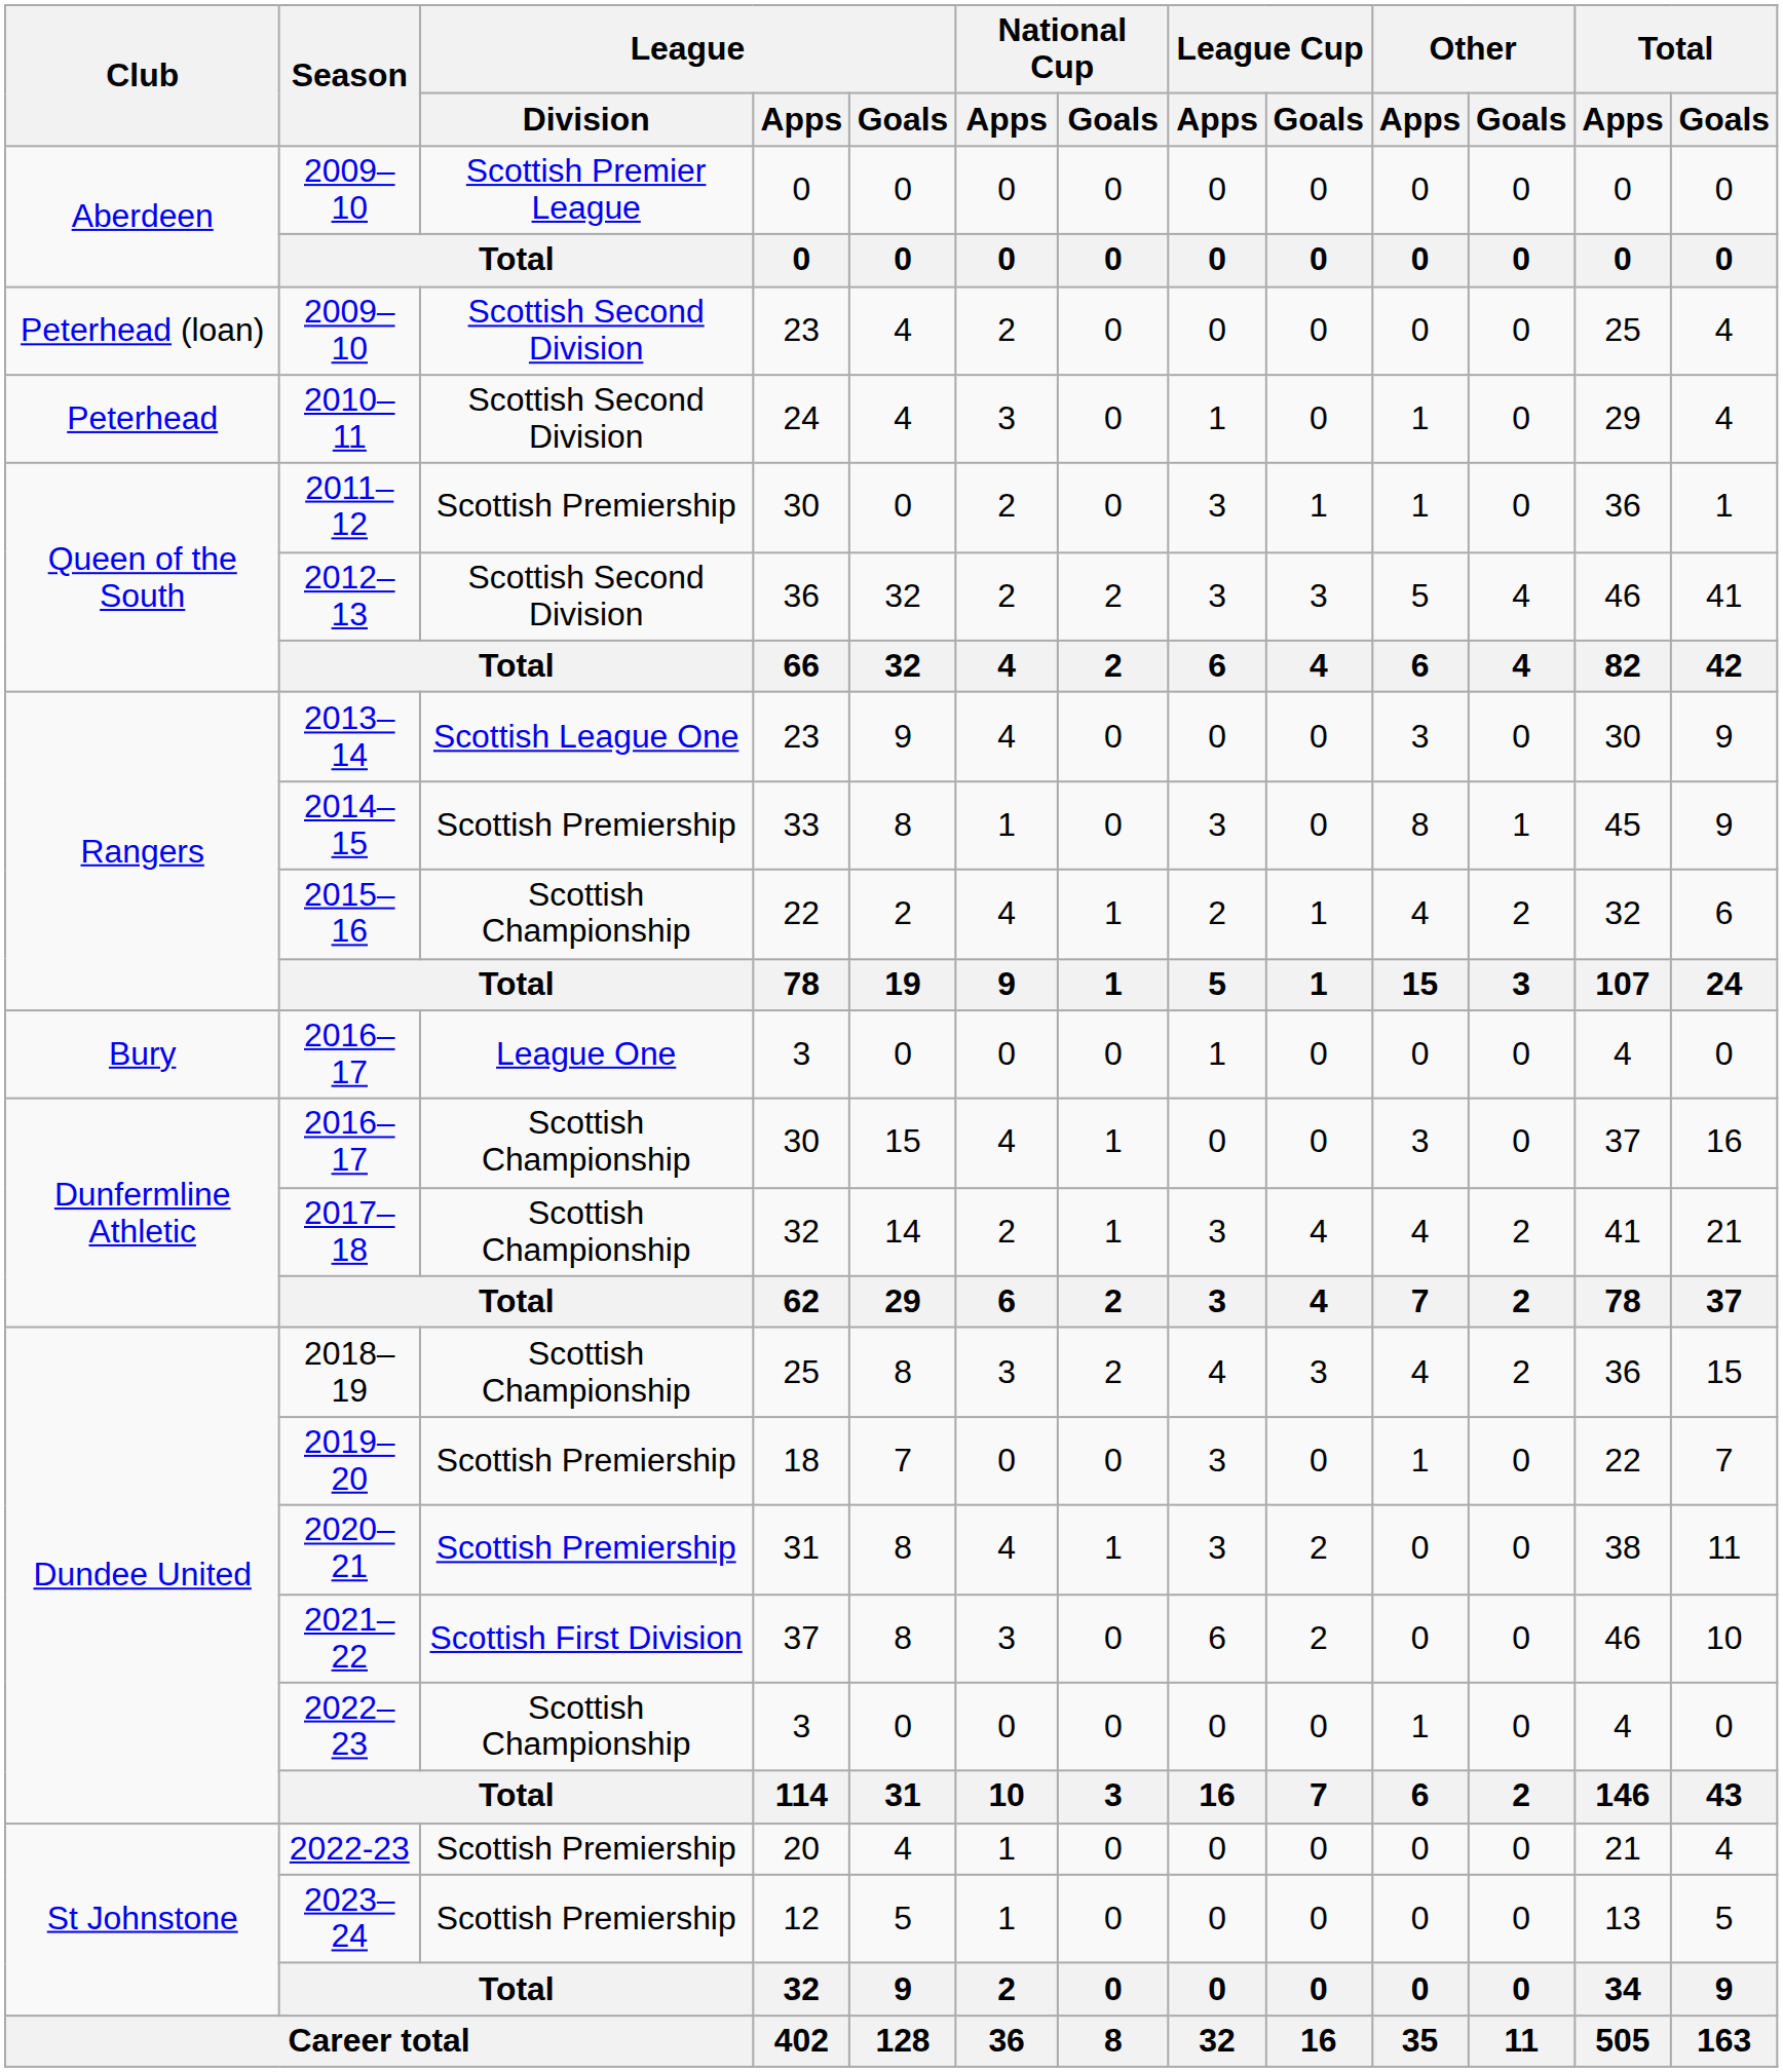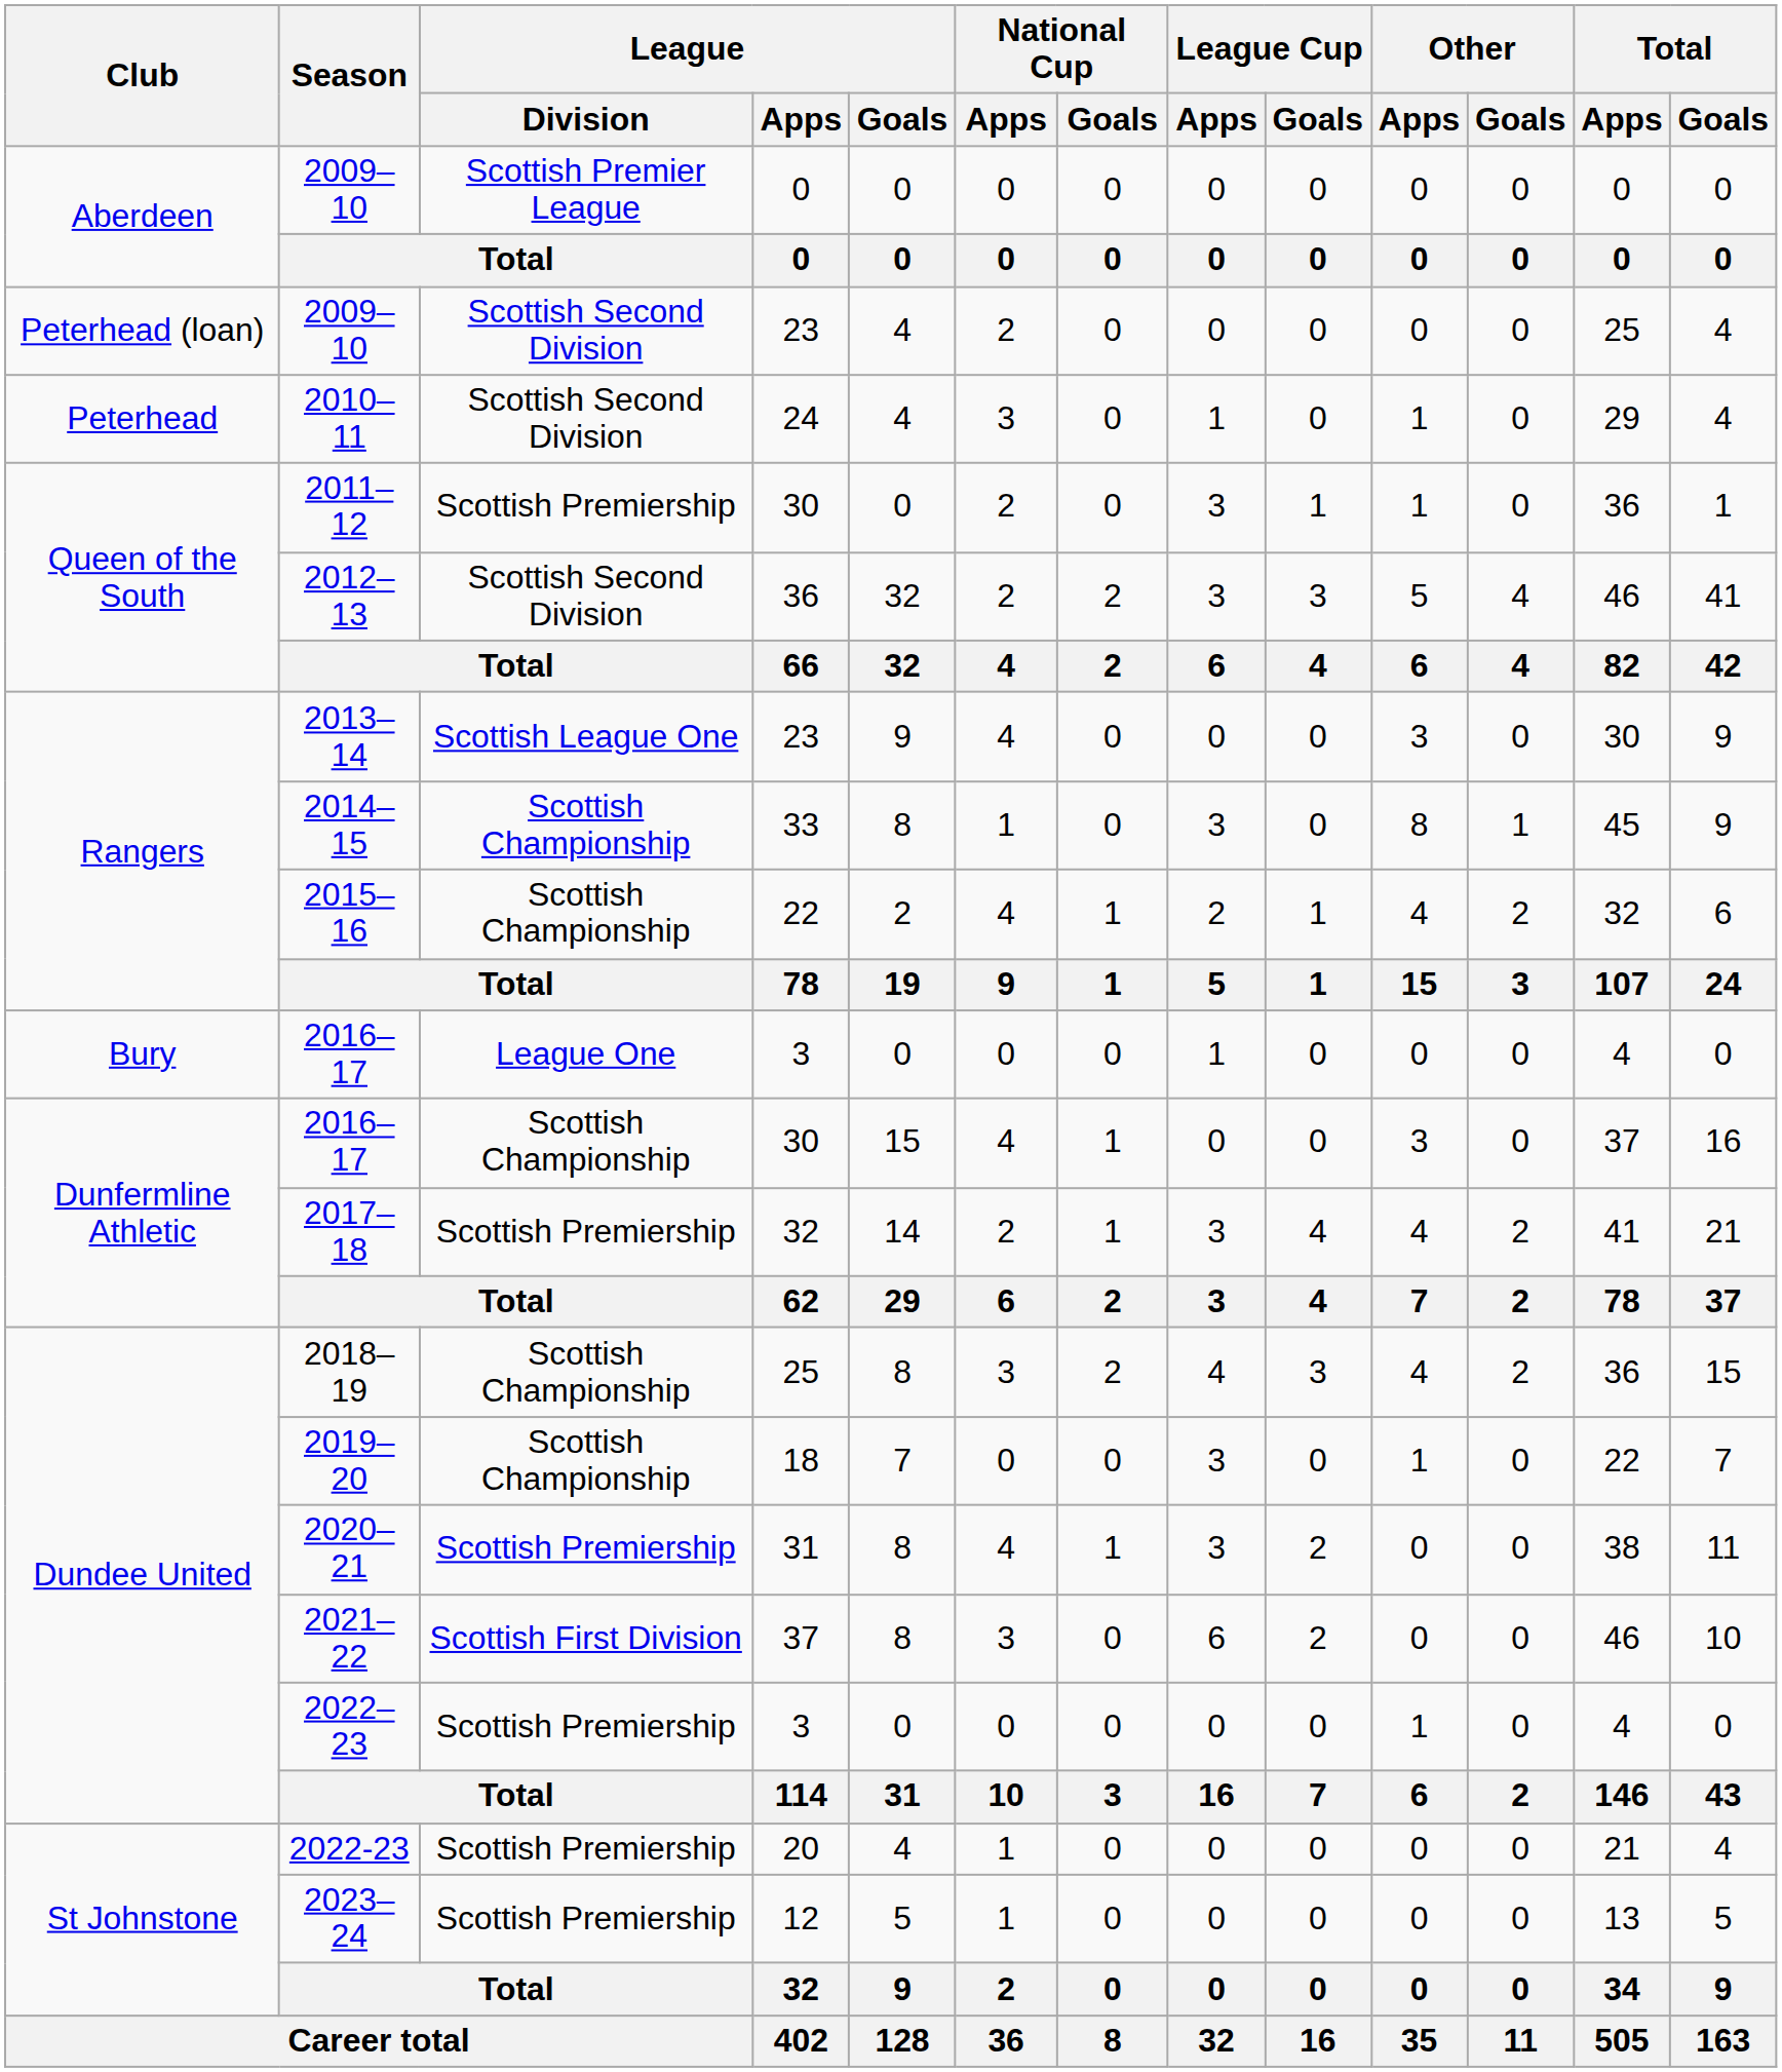2014–15 | League / Division: Scottish Premiership -> Scottish Championship
2017–18 | League / Division: Scottish Championship -> Scottish Premiership
2019–20 | League / Division: Scottish Premiership -> Scottish Championship
2022–23 | League / Division: Scottish Championship -> Scottish Premiership
